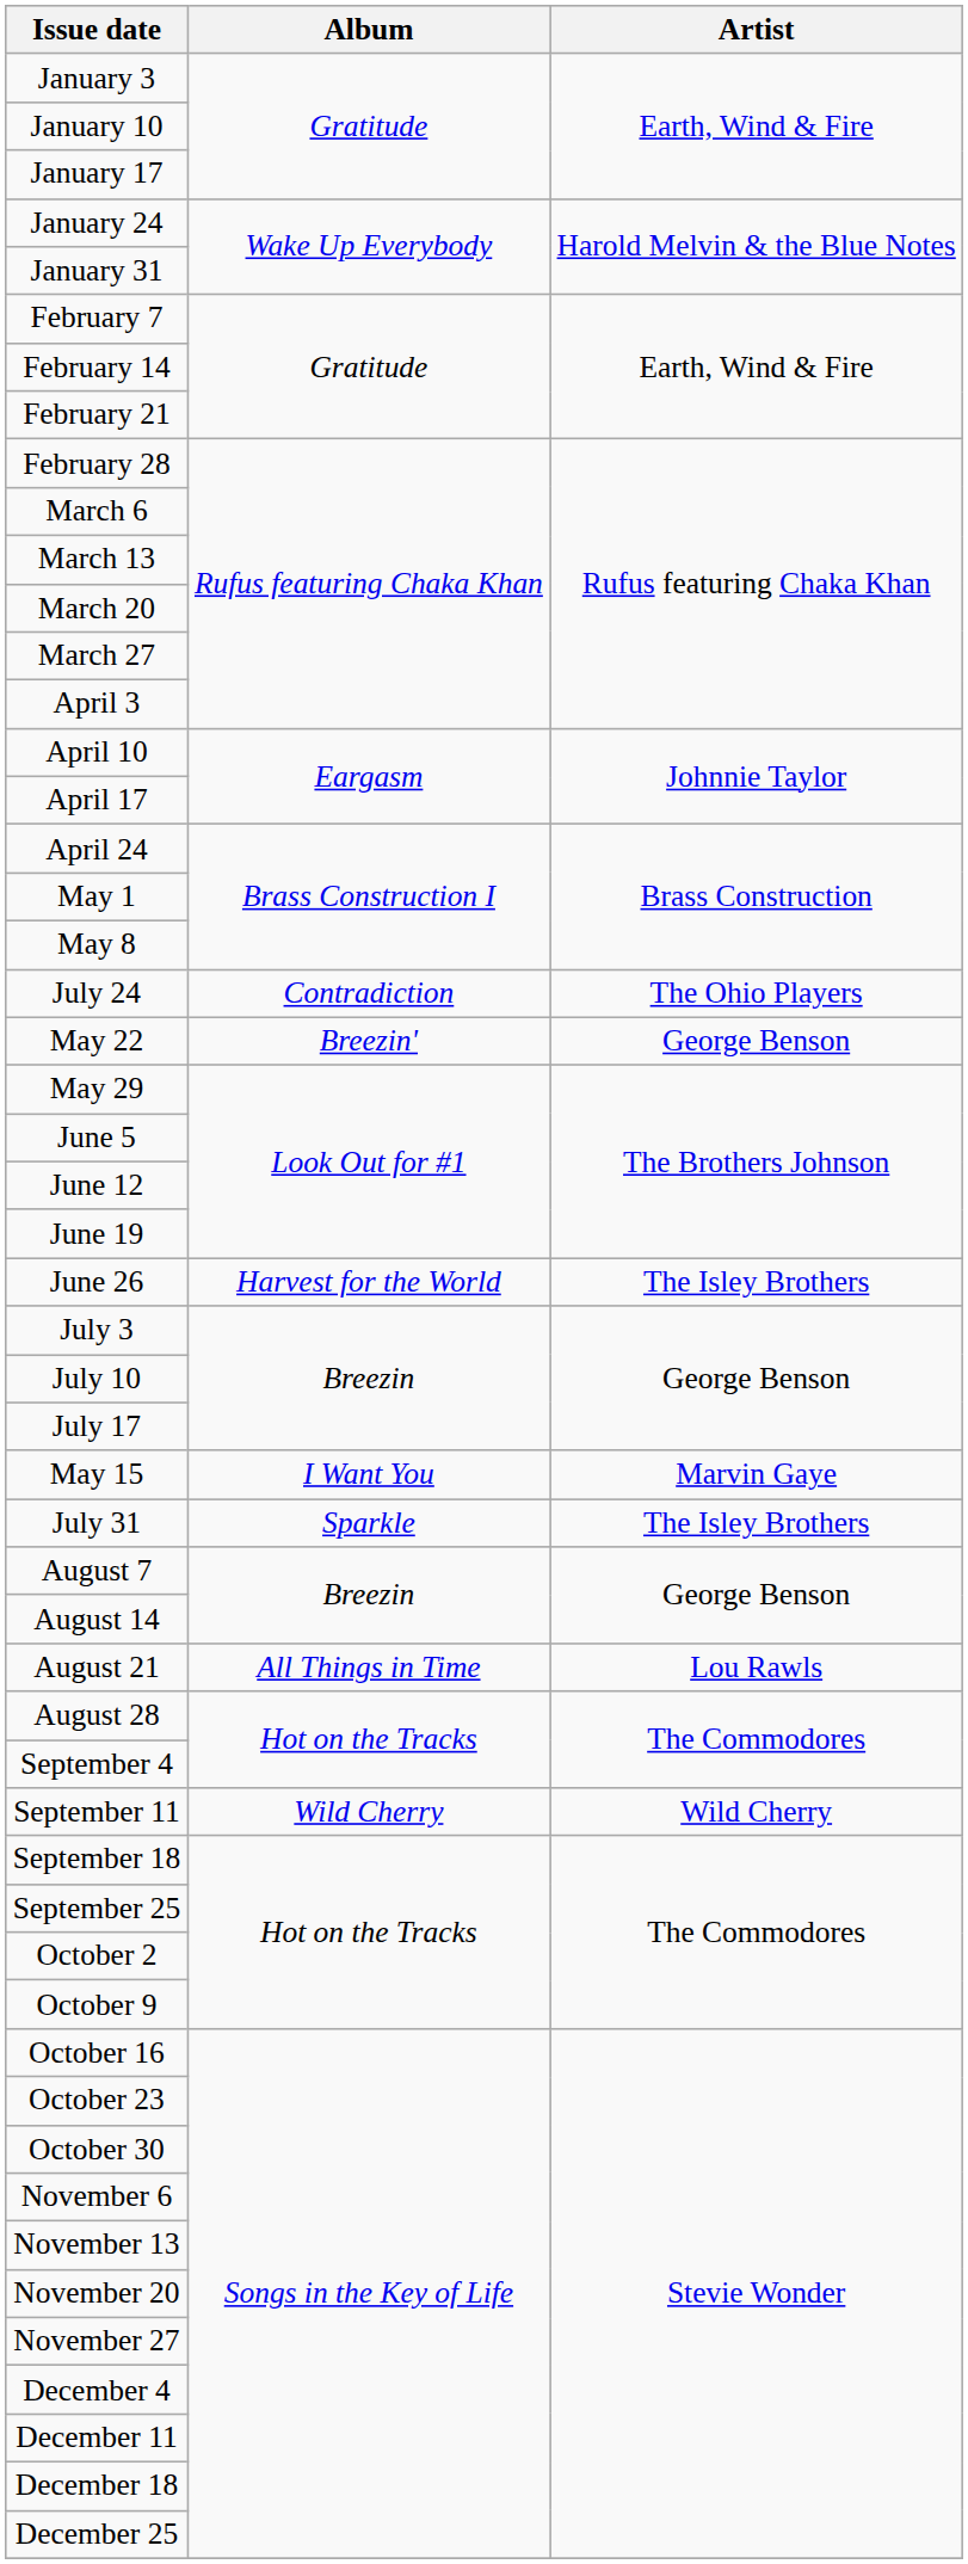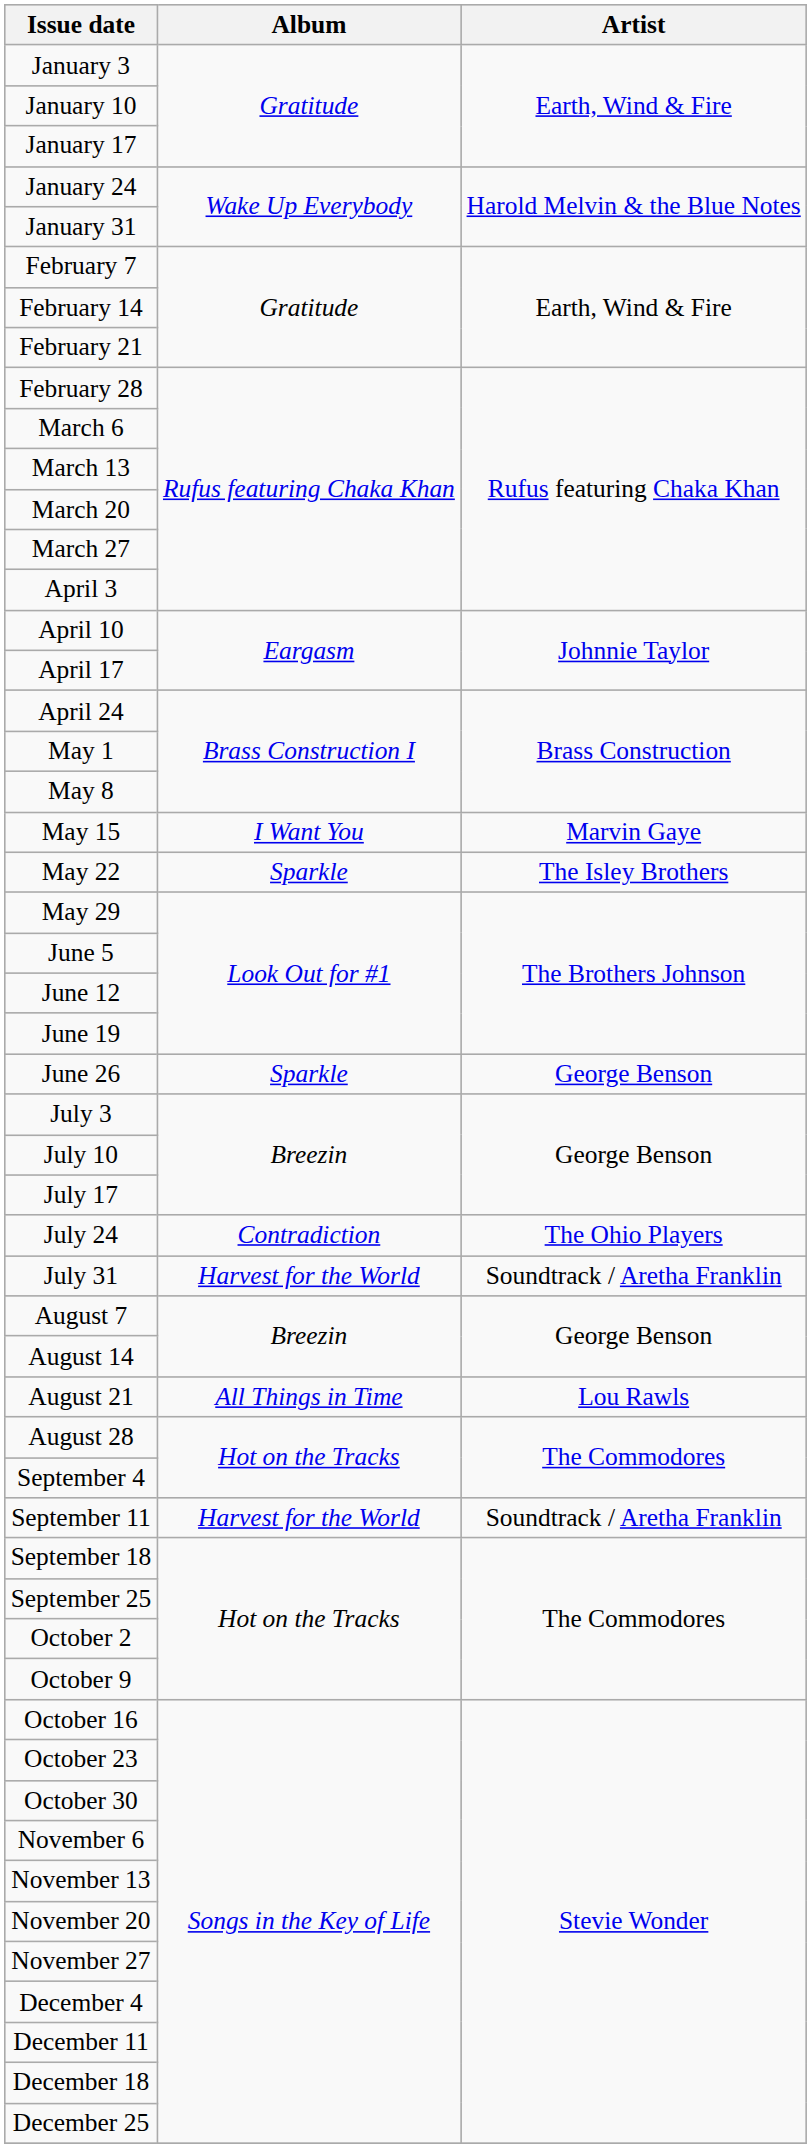rows swapped: May 15 <-> July 24
May 22 | Album: Breezin' -> Sparkle
May 22 | Artist: George Benson -> The Isley Brothers
June 26 | Album: Harvest for the World -> Sparkle
June 26 | Artist: The Isley Brothers -> George Benson
July 31 | Album: Sparkle -> Harvest for the World
July 31 | Artist: The Isley Brothers -> Soundtrack / Aretha Franklin
September 11 | Album: Wild Cherry -> Harvest for the World
September 11 | Artist: Wild Cherry -> Soundtrack / Aretha Franklin
